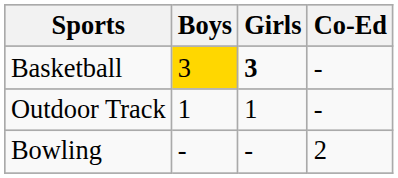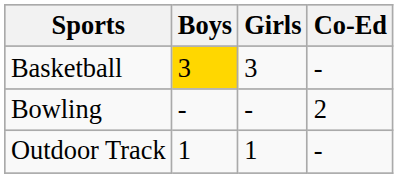Basketball | Girls: bold -> normal
rows swapped: Bowling <-> Outdoor Track
